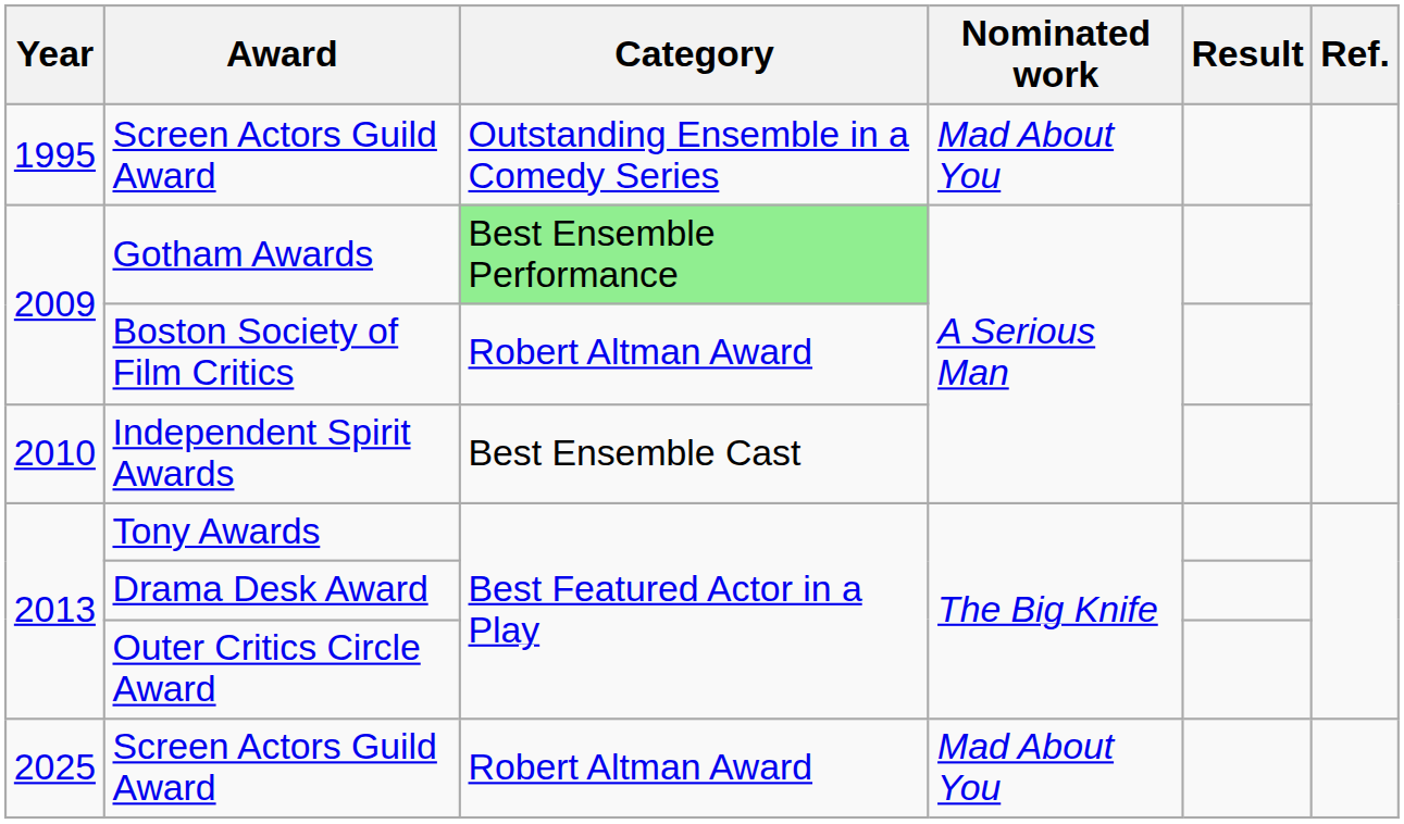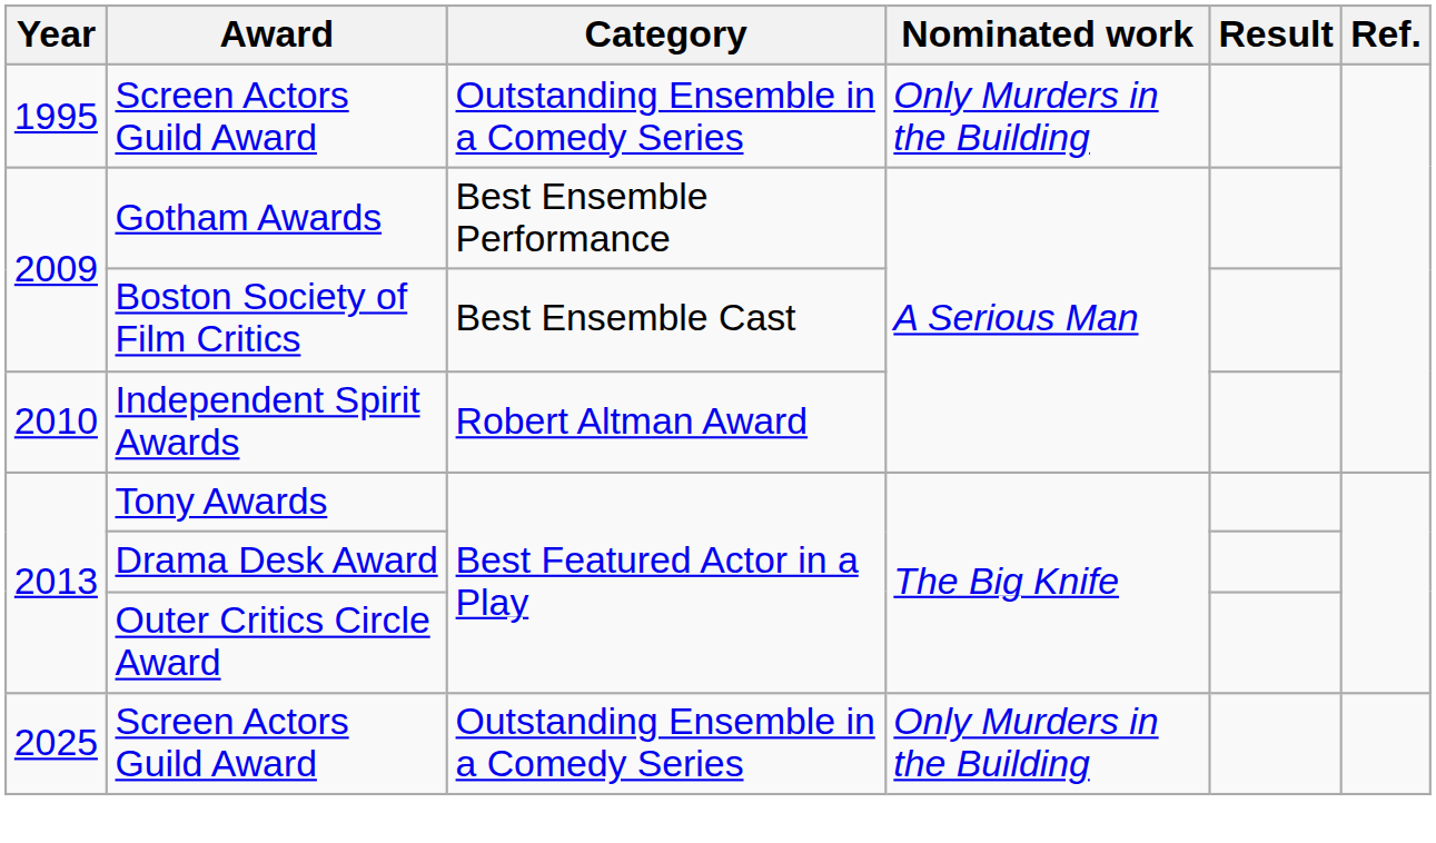1995 / Screen Actors Guild Award | Nominated work: Mad About You -> Only Murders in the Building
Gotham Awards | Category: lightgreen background -> no background
Boston Society of Film Critics | Category: Robert Altman Award -> Best Ensemble Cast
Independent Spirit Awards | Category: Best Ensemble Cast -> Robert Altman Award
2025 / Screen Actors Guild Award | Category: Robert Altman Award -> Outstanding Ensemble in a Comedy Series
2025 / Screen Actors Guild Award | Nominated work: Mad About You -> Only Murders in the Building
